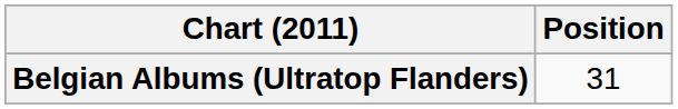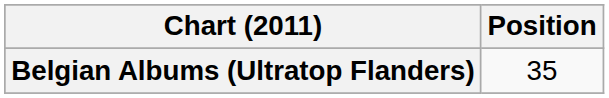Belgian Albums (Ultratop Flanders) | Position: 31 -> 35
